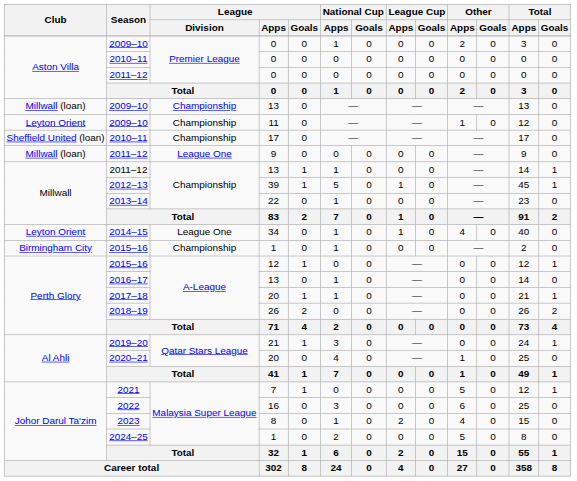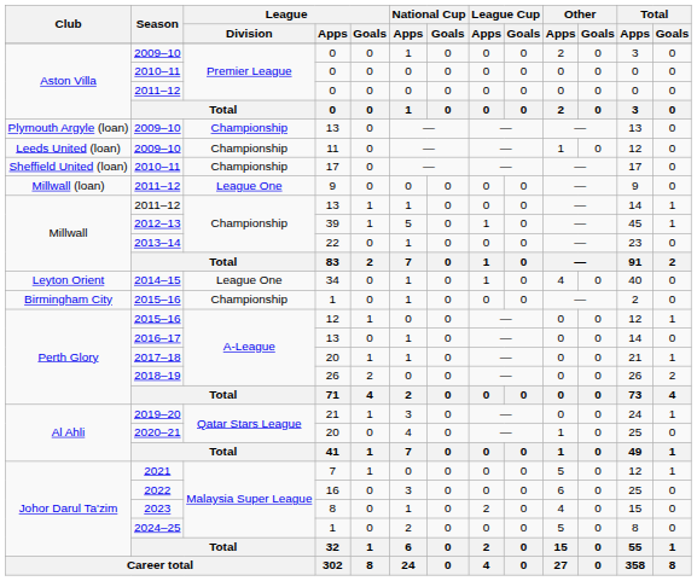2009–10 / 13 | Club: Millwall (loan) -> Plymouth Argyle (loan)
2009–10 / 11 | Club: Leyton Orient -> Leeds United (loan)
